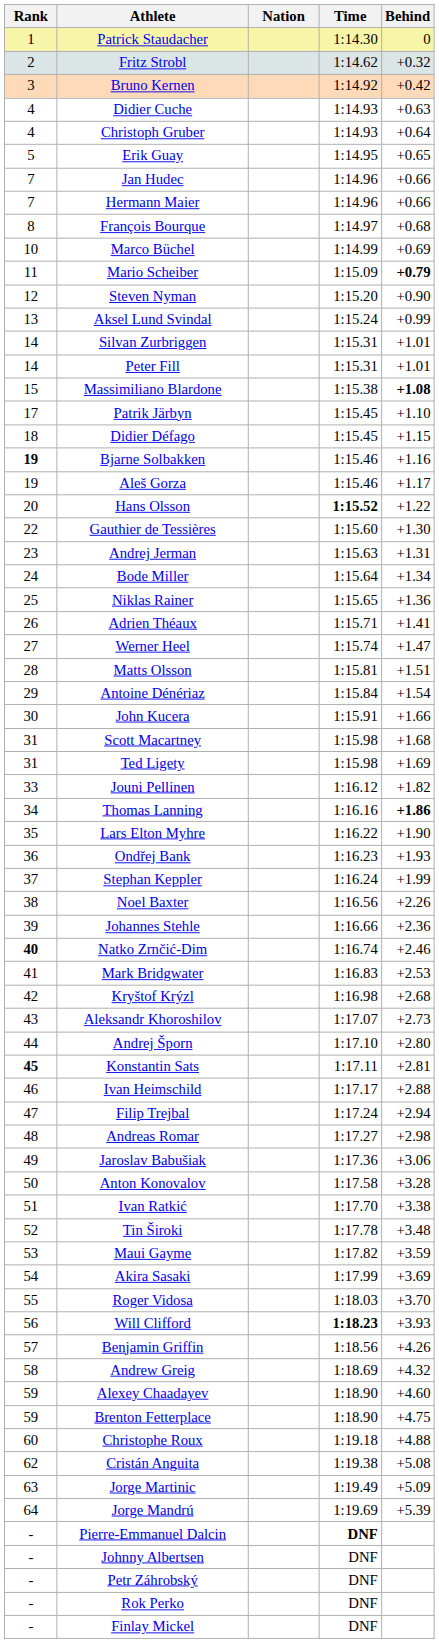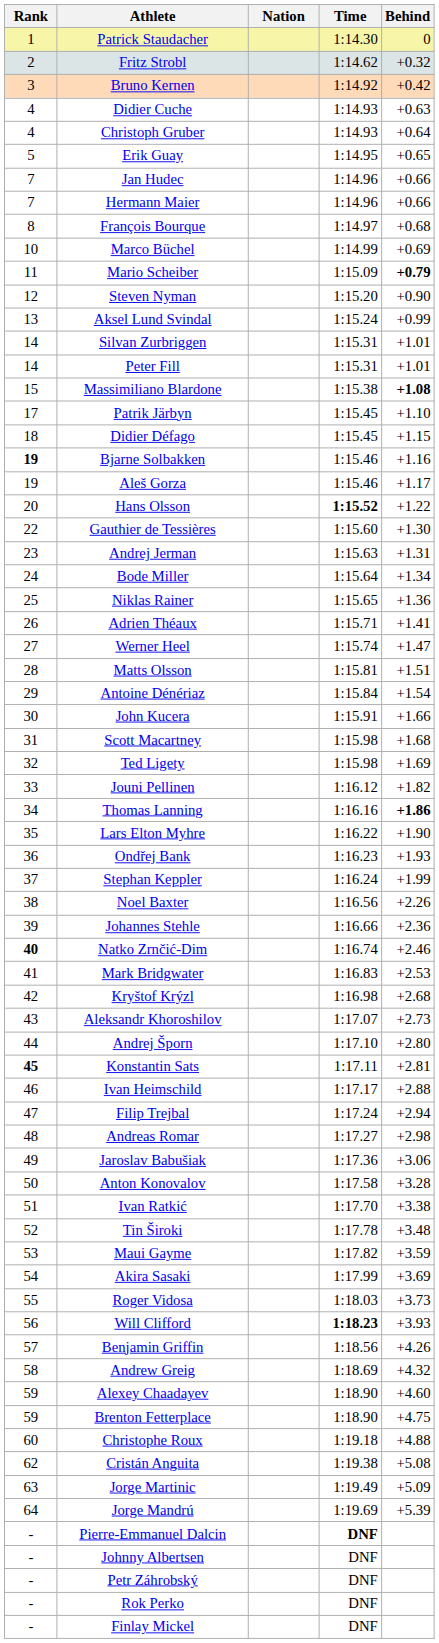Ted Ligety | Rank: 31 -> 32
Roger Vidosa | Behind: +3.70 -> +3.73
